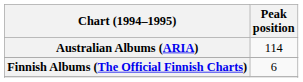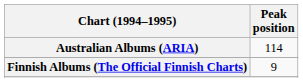Finnish Albums (The Official Finnish Charts) | Peak position: 6 -> 9
